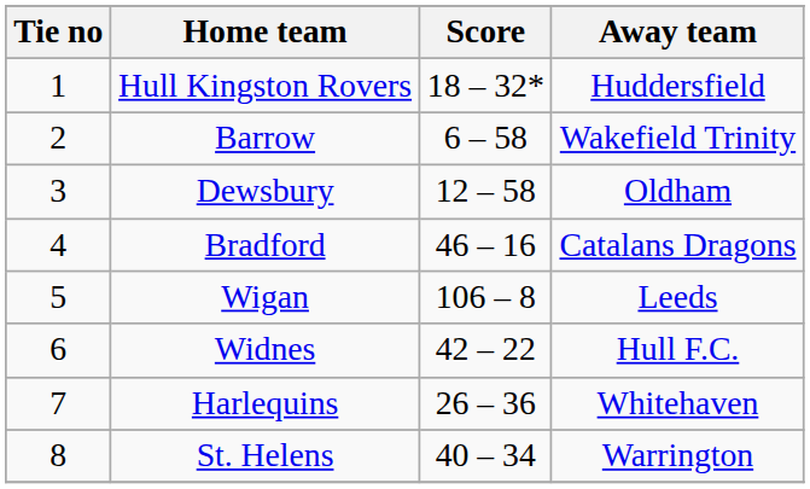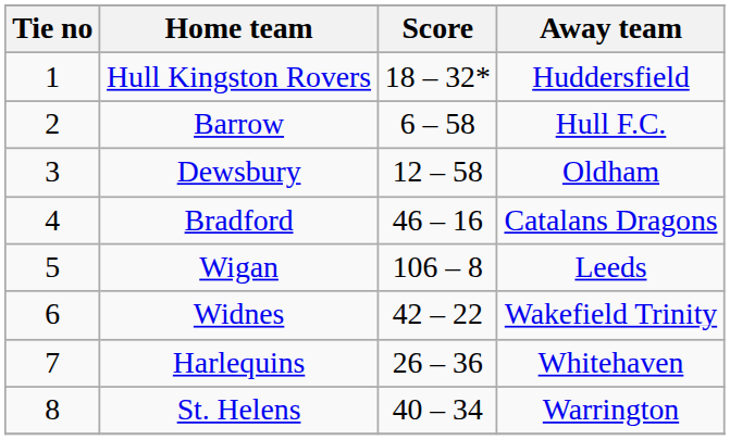Barrow | Away team: Wakefield Trinity -> Hull F.C.
Widnes | Away team: Hull F.C. -> Wakefield Trinity
